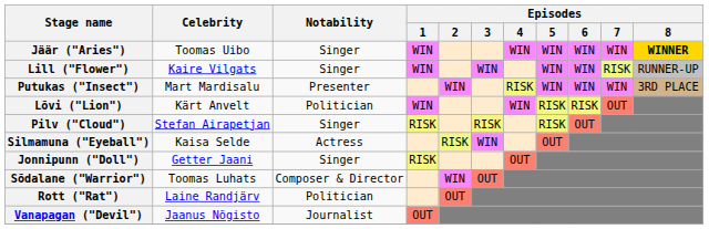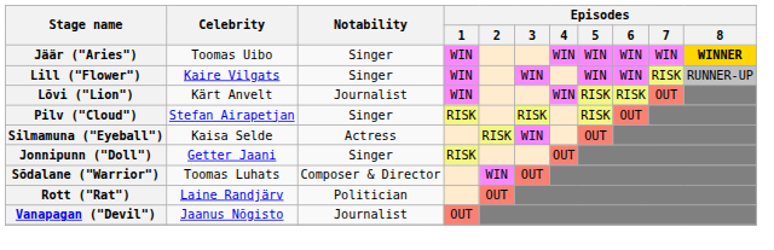- row: Putukas ("Insect") | Mart Mardisalu | Presenter | WIN | RISK | WIN | WIN | WIN | 3RD PLACE
Lõvi ("Lion") | Notability: Politician -> Journalist
